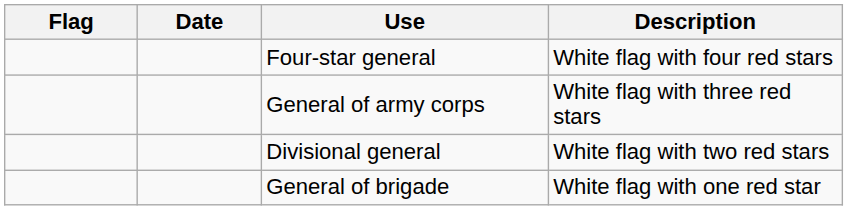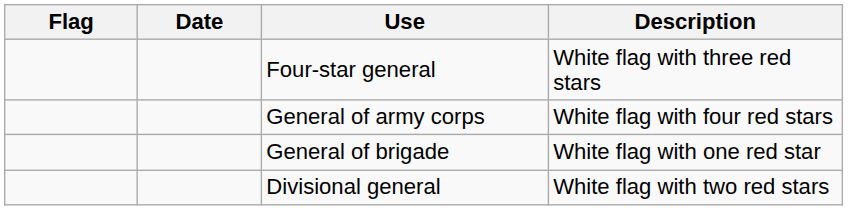Four-star general | Description: White flag with four red stars -> White flag with three red stars
General of army corps | Description: White flag with three red stars -> White flag with four red stars
rows swapped: Divisional general <-> General of brigade
